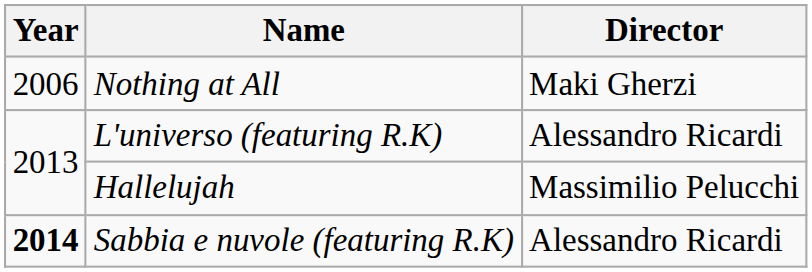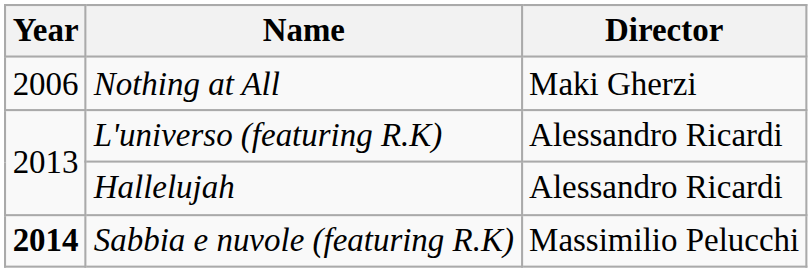Hallelujah | Director: Massimilio Pelucchi -> Alessandro Ricardi
Sabbia e nuvole (featuring R.K) | Director: Alessandro Ricardi -> Massimilio Pelucchi
